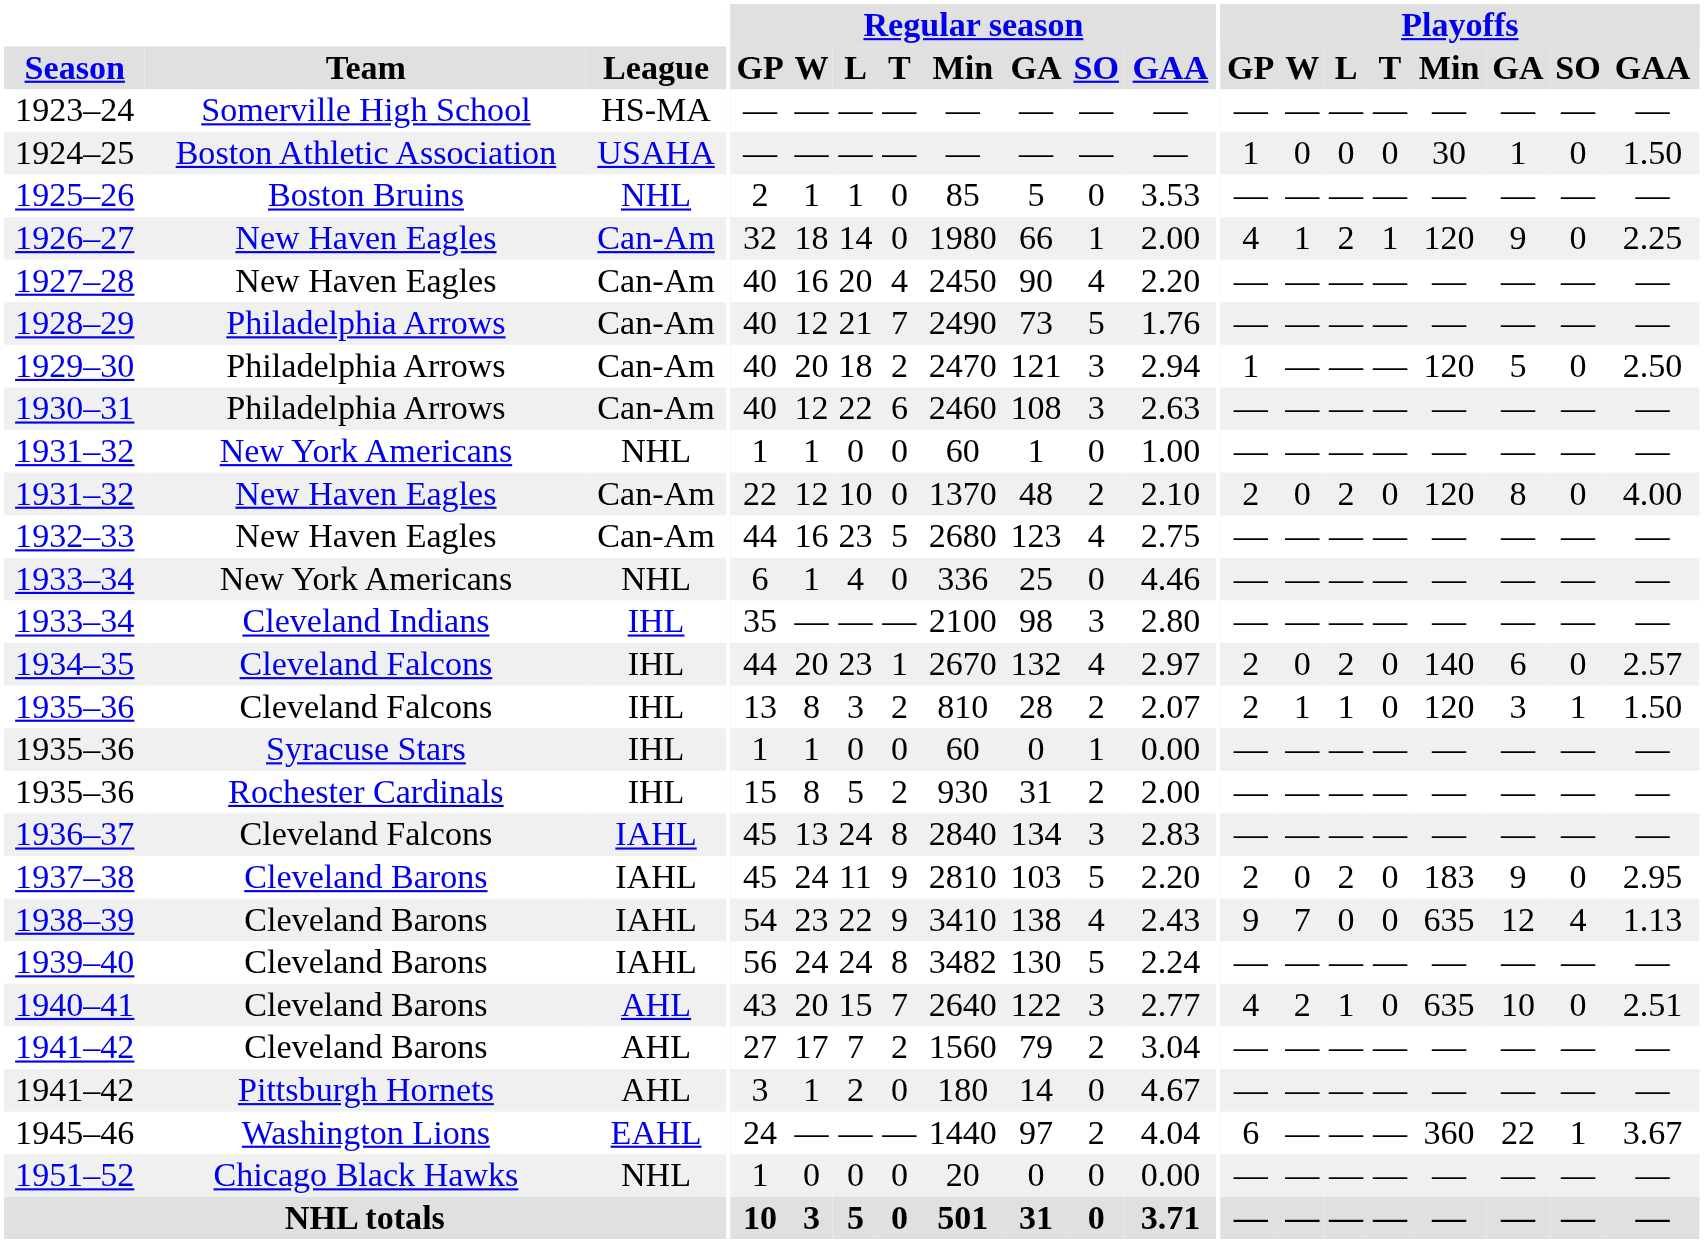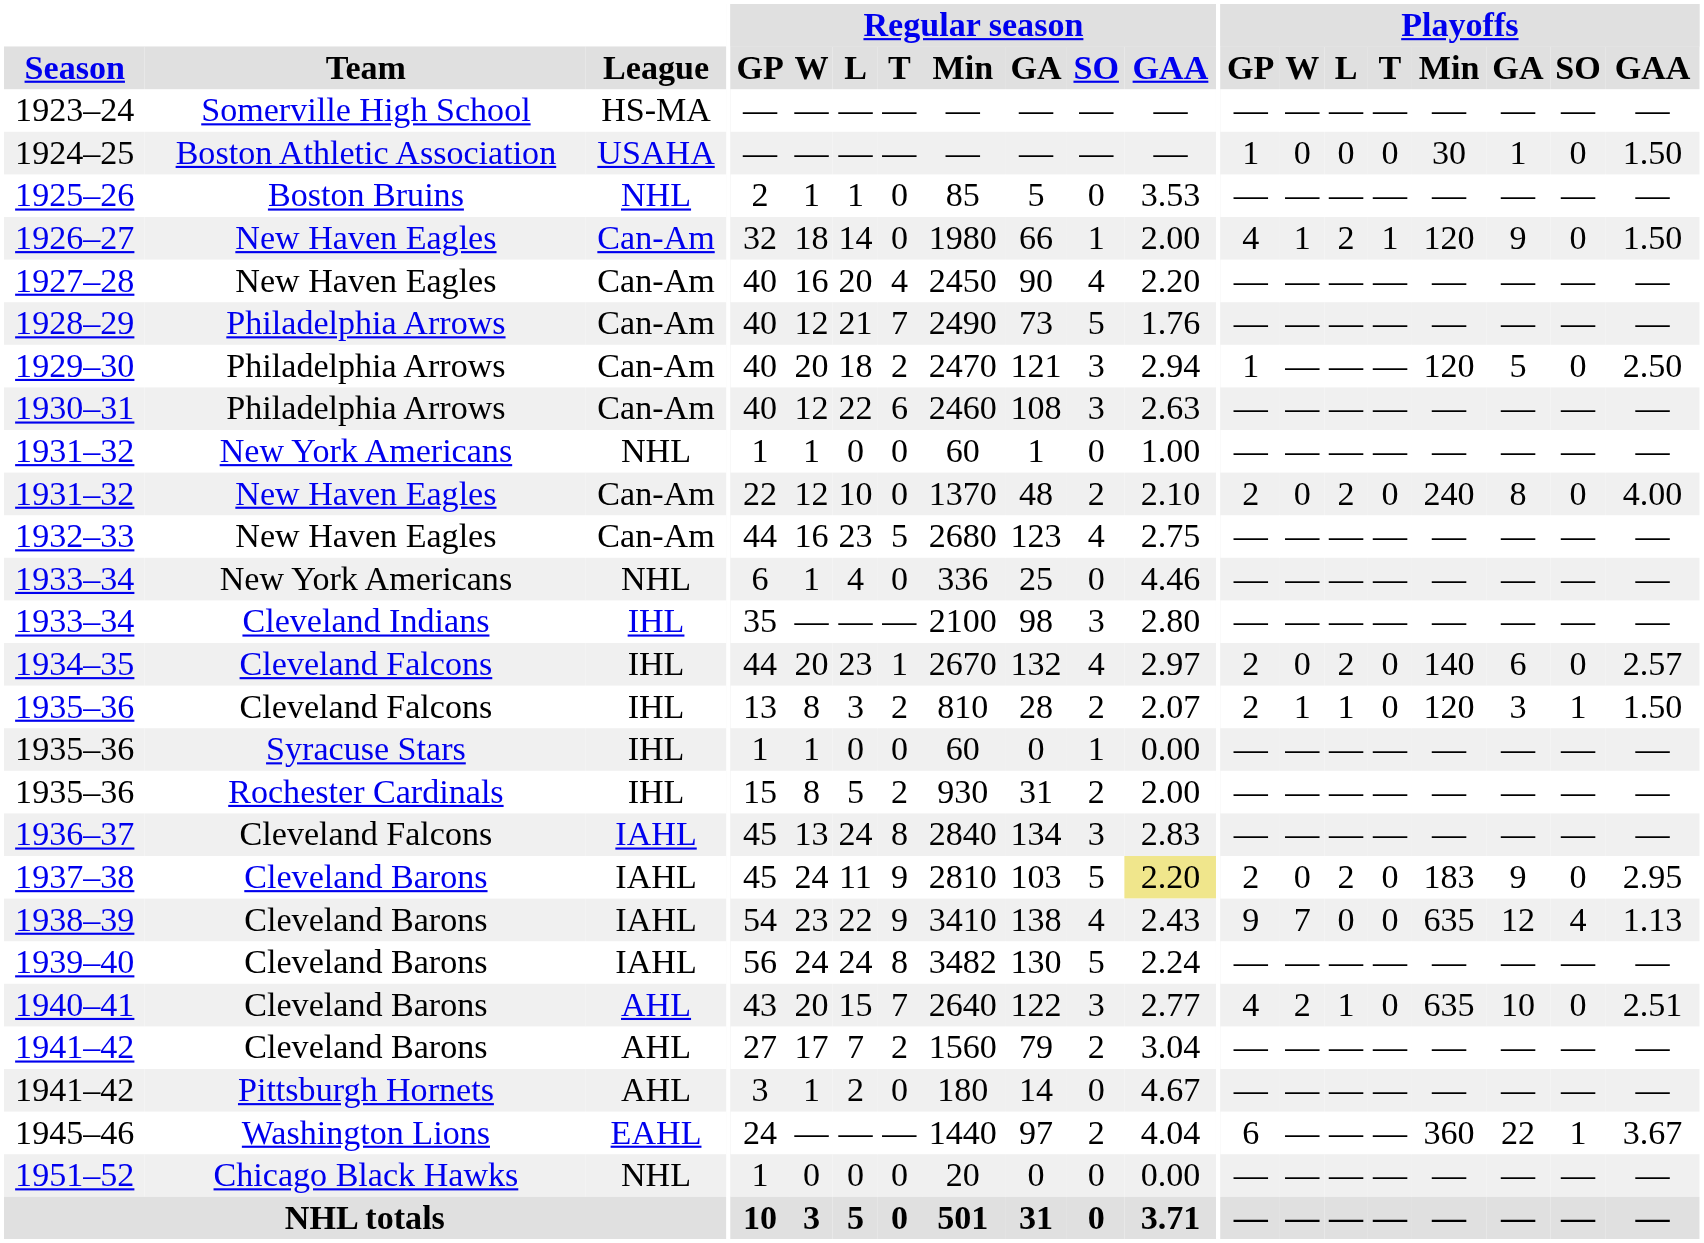1926–27 | Playoffs / GAA: 2.25 -> 1.50
1931–32 / New Haven Eagles | Playoffs / Min: 120 -> 240
1937–38 | Regular season / GAA: no background -> khaki background
